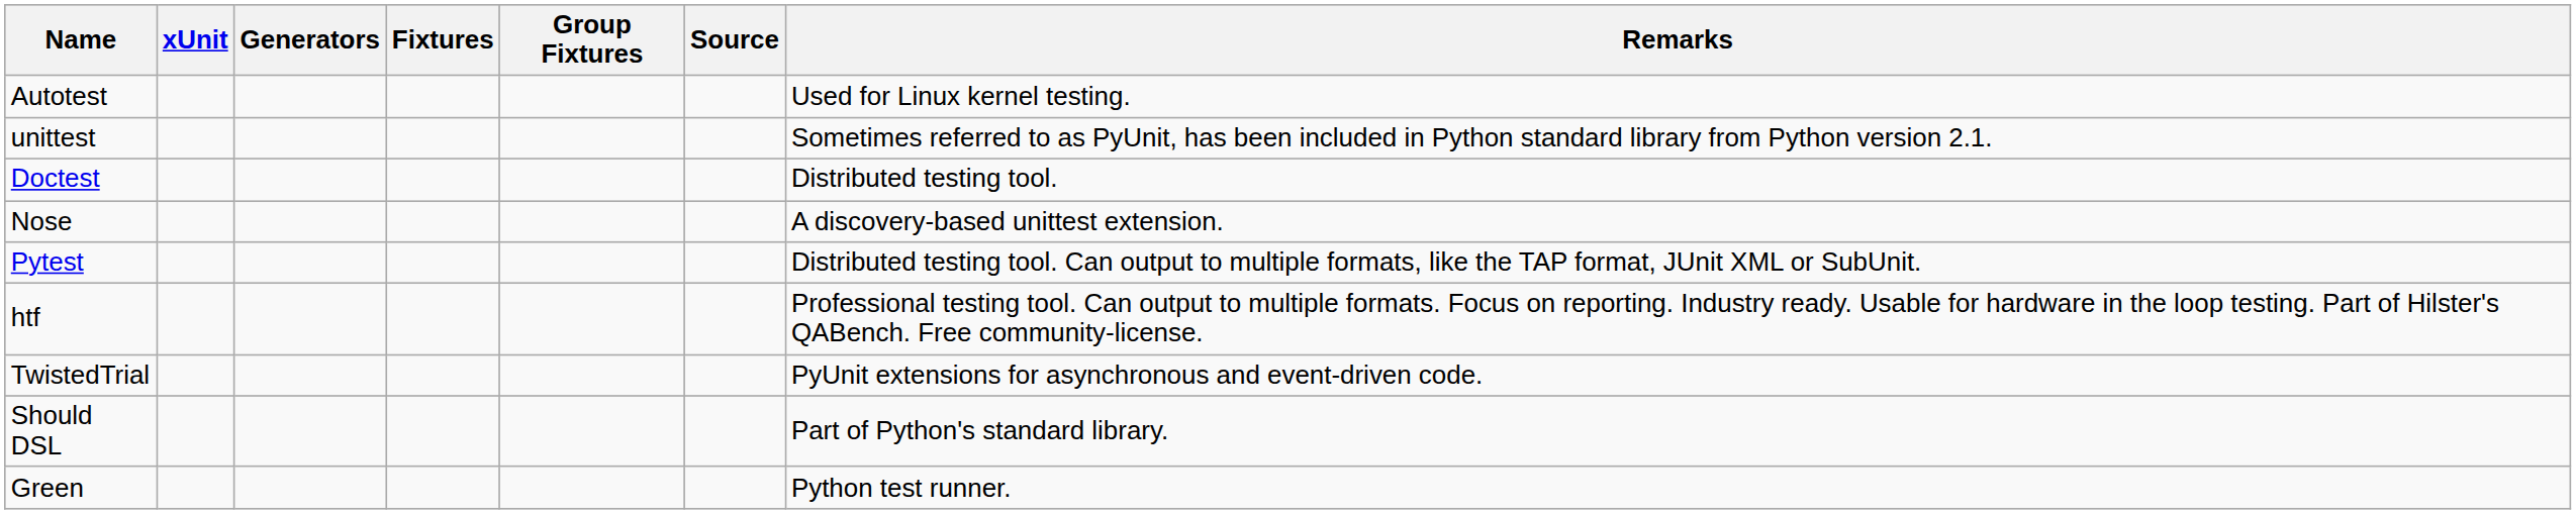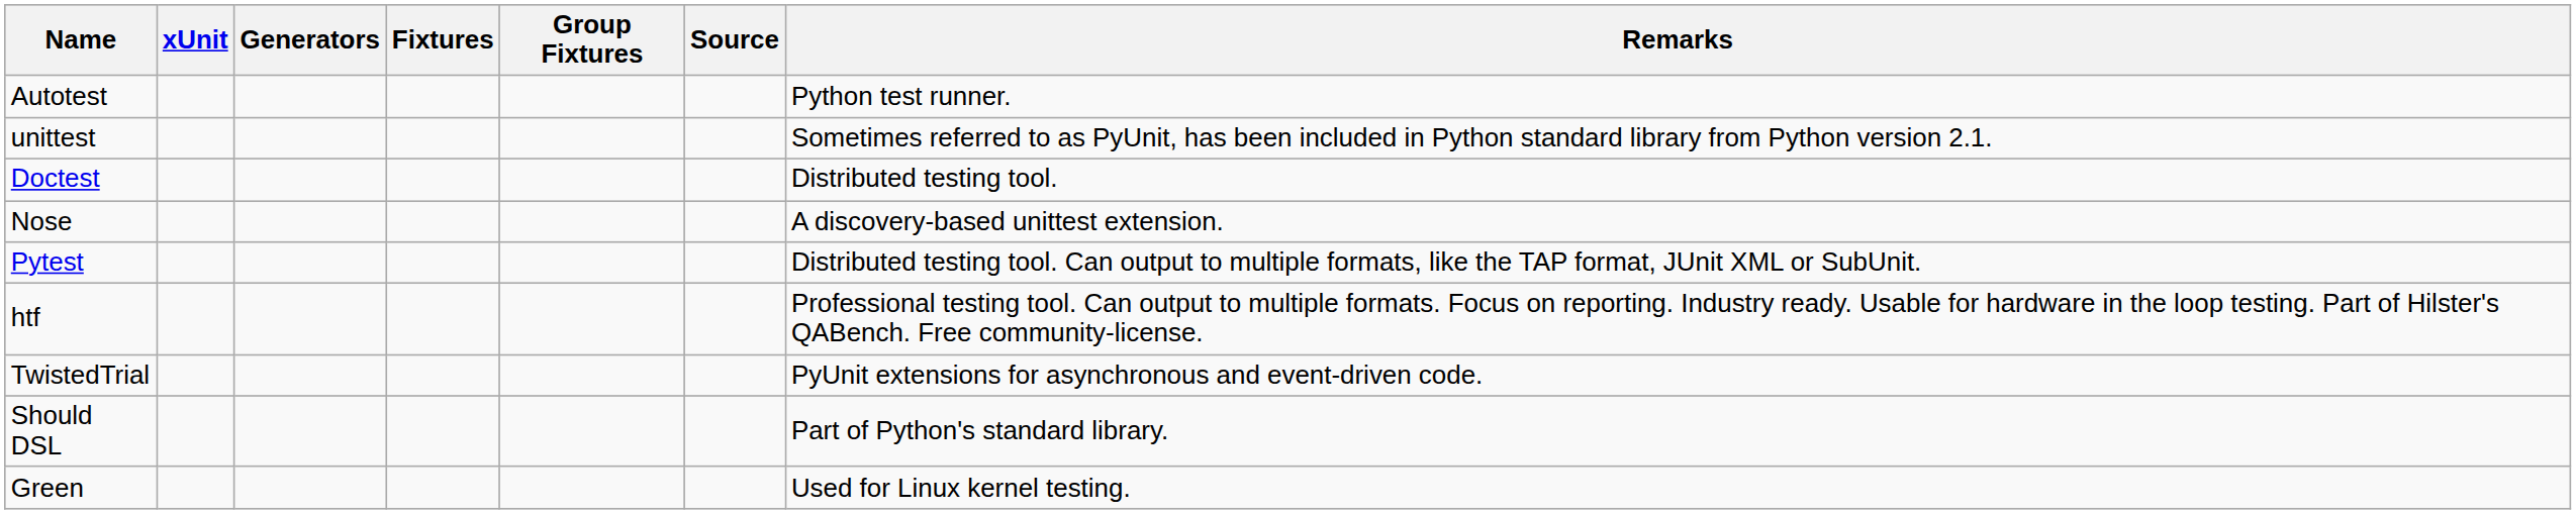Autotest | Remarks: Used for Linux kernel testing. -> Python test runner.
Green | Remarks: Python test runner. -> Used for Linux kernel testing.
